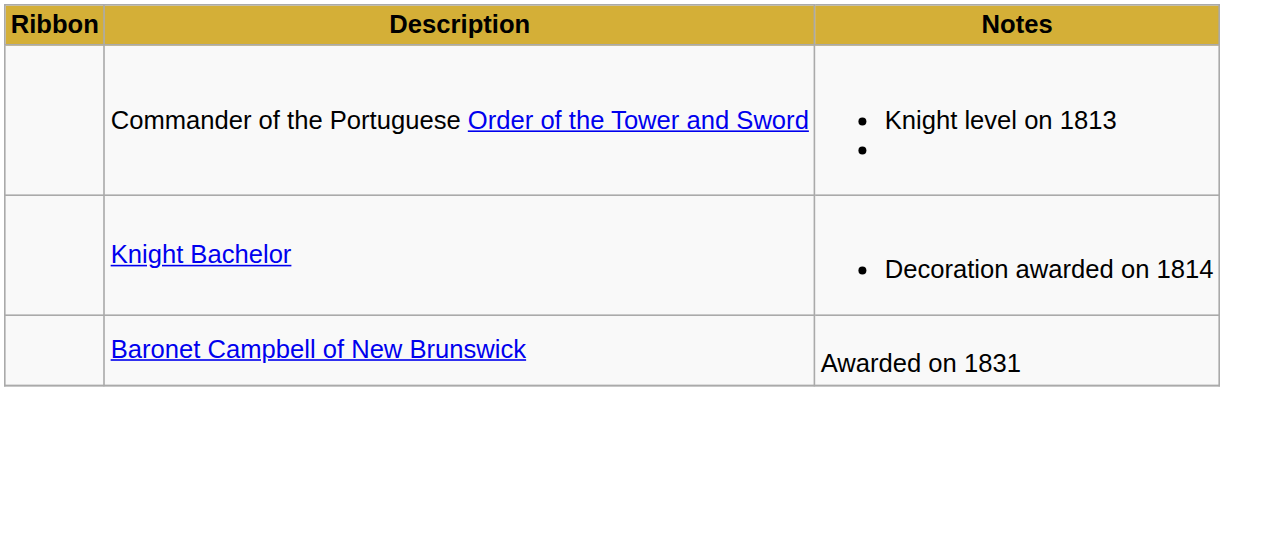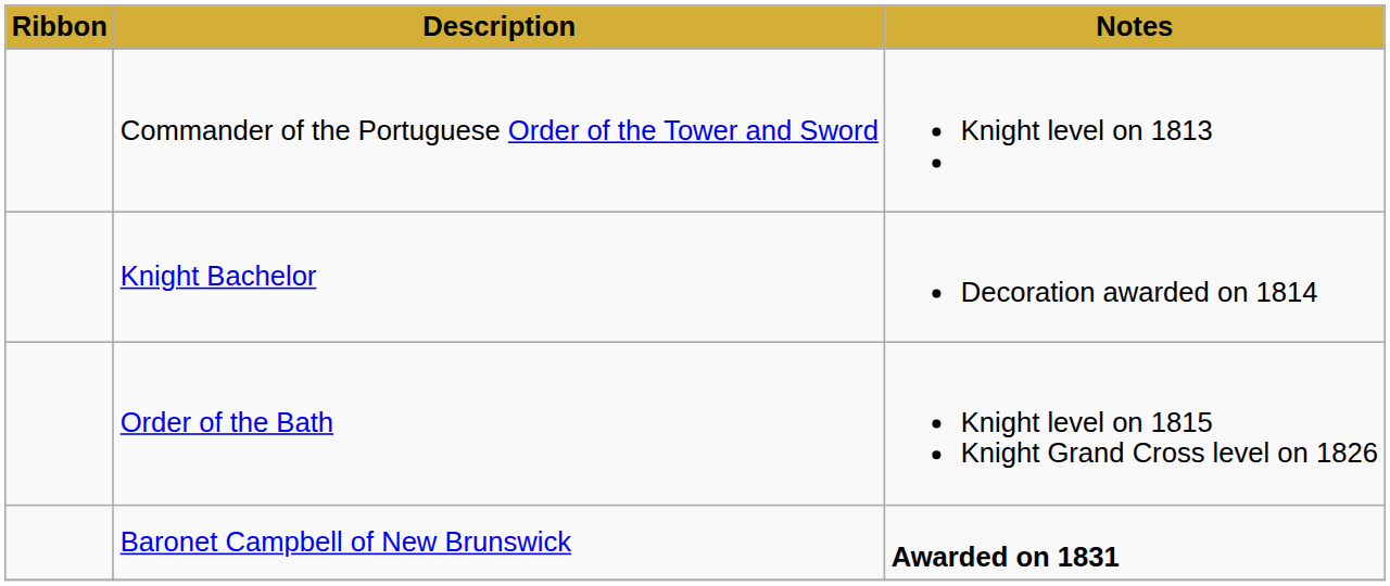+ row: Order of the Bath | Knight level on 1815 Knight Grand Cross level on 1826
Baronet Campbell of New Brunswick | Notes: normal -> bold
